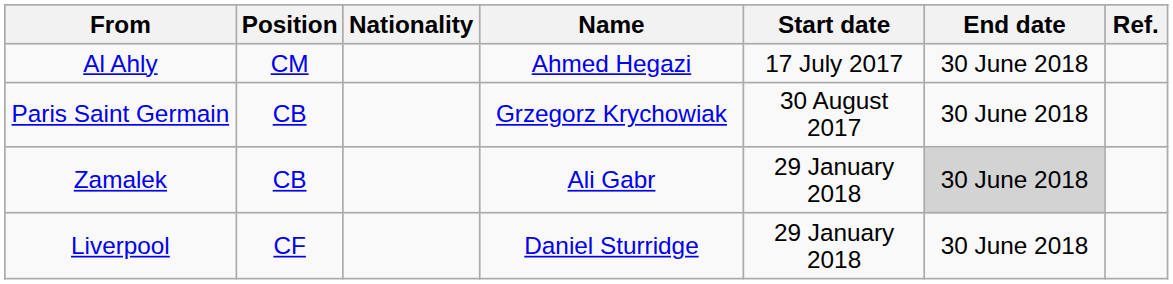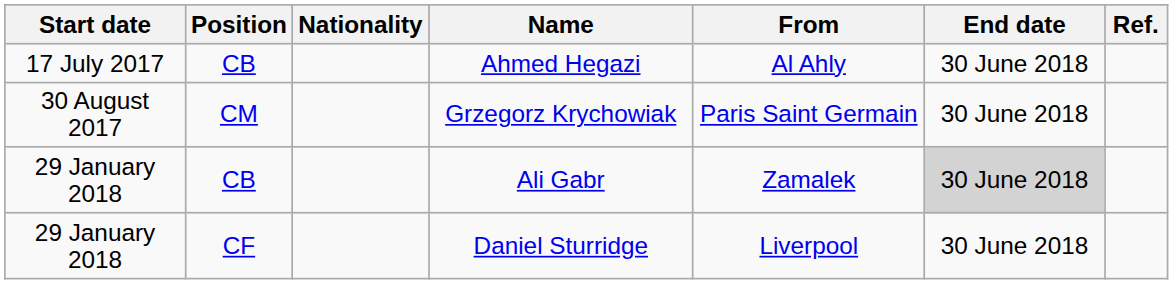columns swapped: Start date <-> From
Ahmed Hegazi | Position: CM -> CB
Grzegorz Krychowiak | Position: CB -> CM
